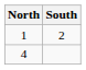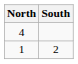rows swapped: 1 <-> 4
